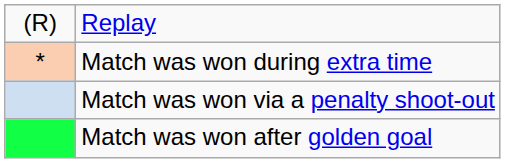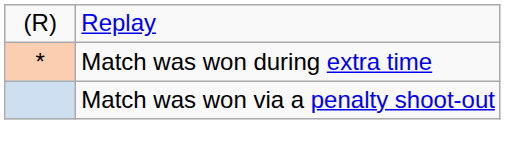- row: Match was won after golden goal
